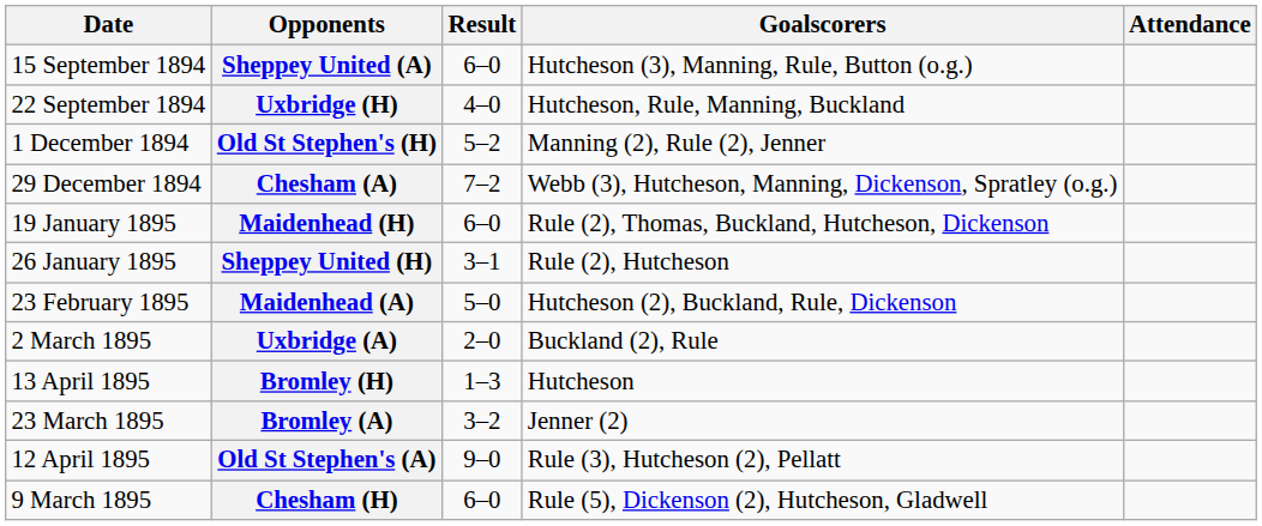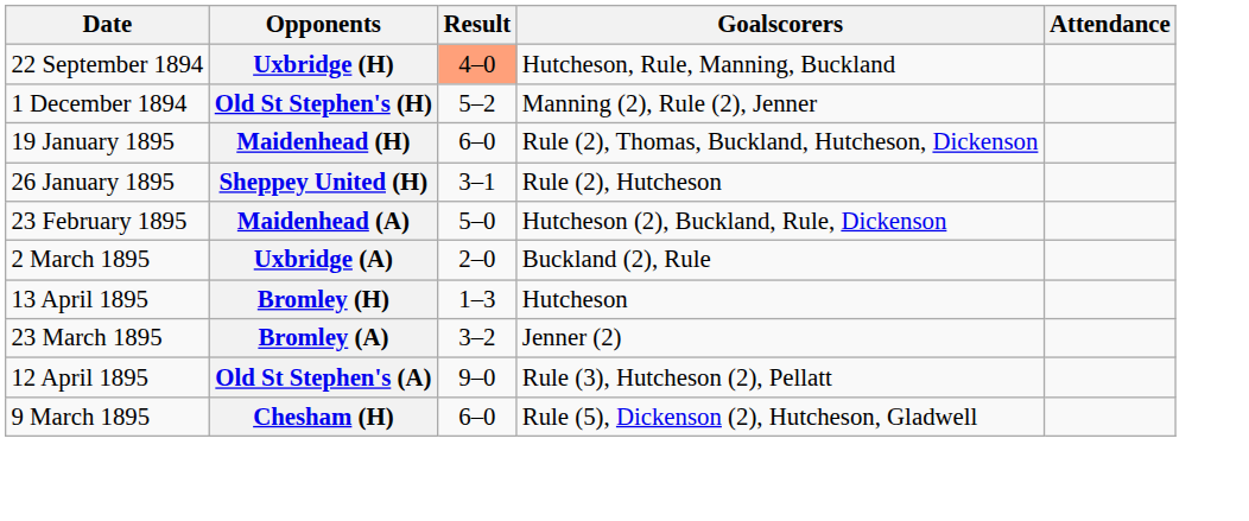- row: 15 September 1894 | Sheppey United (A) | 6–0 | Hutcheson (3), Manning, Rule, Button (o.g.)
Uxbridge (H) | Result: no background -> lightsalmon background
- row: 29 December 1894 | Chesham (A) | 7–2 | Webb (3), Hutcheson, Manning, Dickenson, Spratley (o.g.)
